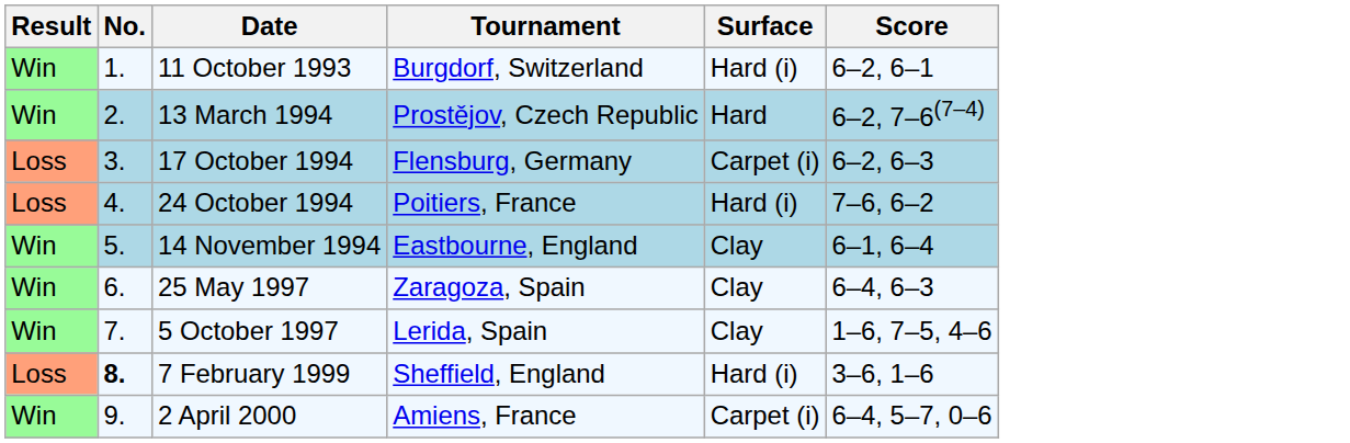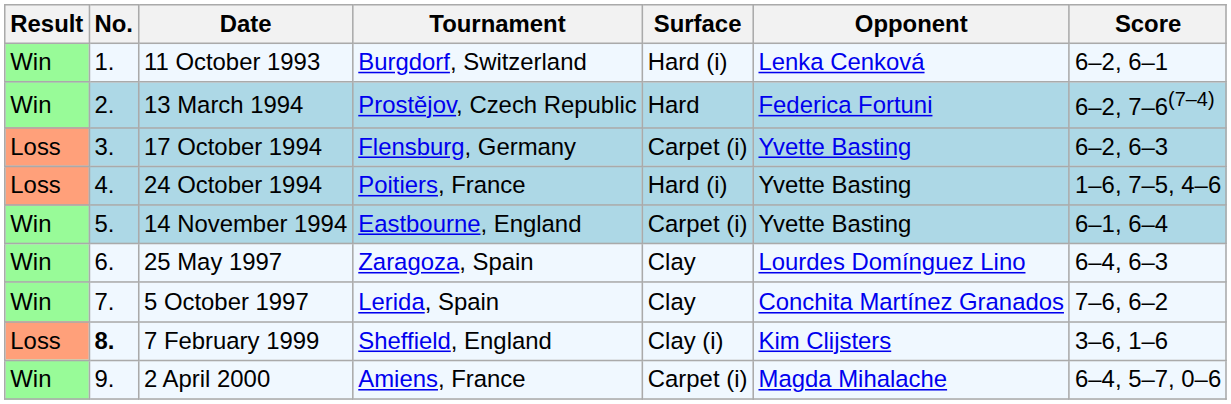+ column: Opponent | Lenka Cenková | Federica Fortuni | Yvette Basting | Yvette Basting | Yvette Basting | Lourdes Domínguez Lino | Conchita Martínez Granados | Kim Clijsters | Magda Mihalache
24 October 1994 | Score: 7–6, 6–2 -> 1–6, 7–5, 4–6
14 November 1994 | Surface: Clay -> Carpet (i)
5 October 1997 | Score: 1–6, 7–5, 4–6 -> 7–6, 6–2
7 February 1999 | Surface: Hard (i) -> Clay (i)
